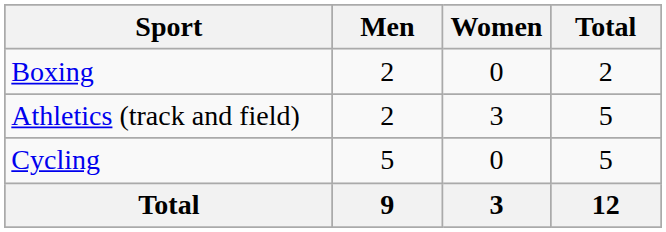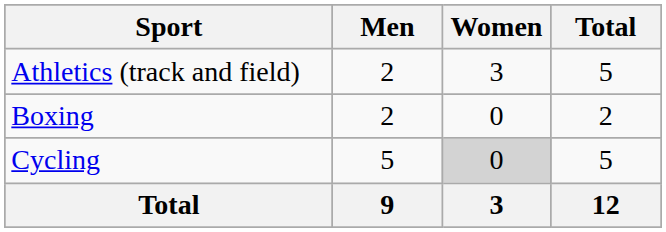rows swapped: Athletics (track and field) <-> Boxing
Cycling | Women: no background -> lightgrey background
